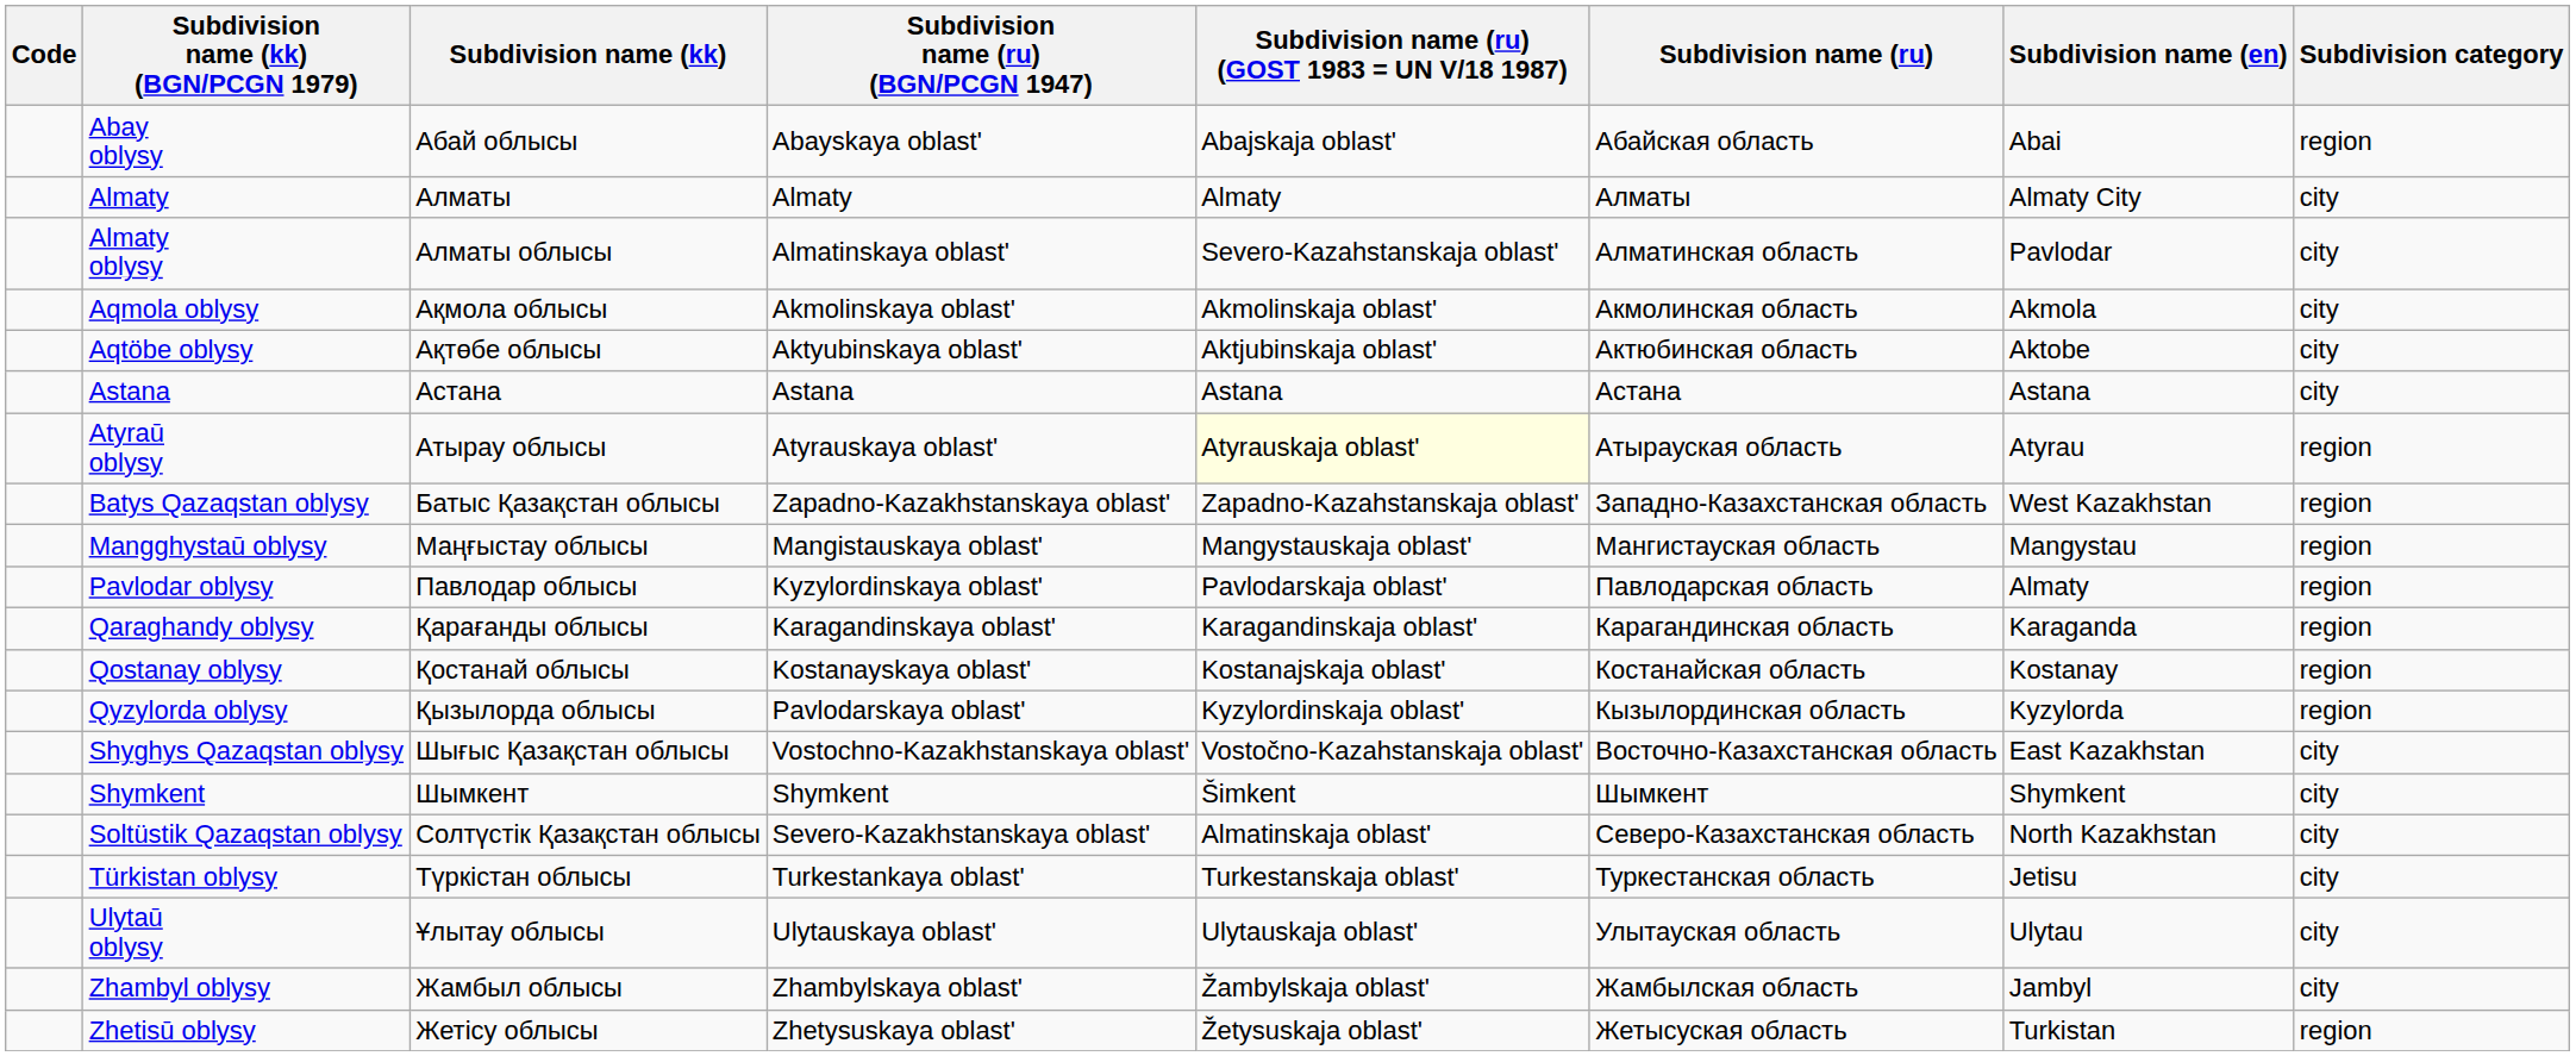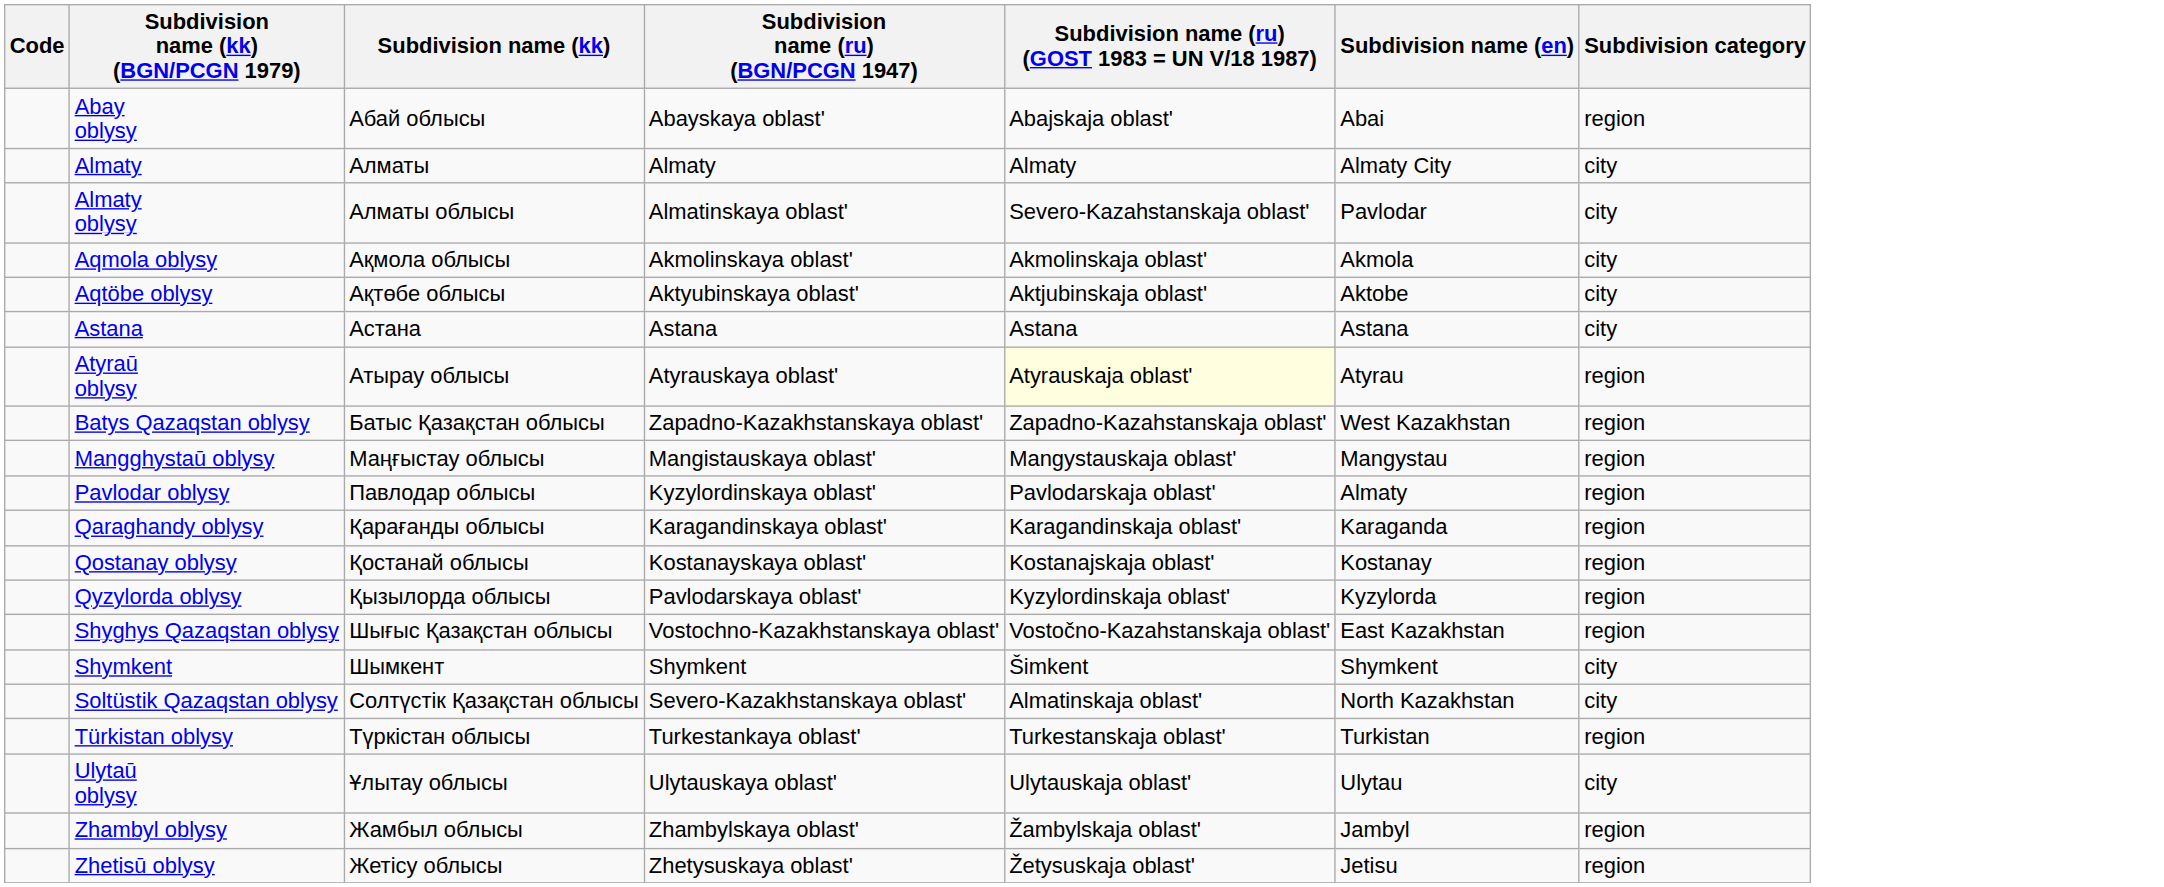- column: Subdivision name (ru) | Абайская область | Алматы | Алматинская область | Акмолинская область | Актюбинская область | Астана | Атырауская область | Западно-Казахстанская область | Мангистауская область | Павлодарская область | Карагандинская область | Костанайская область | Кызылординская область | Восточно-Казахстанская область | Шымкент | Северо-Казахстанская область | Туркестанская область | Улытауская область | Жамбылская область | Жетысуская область
Shyghys Qazaqstan oblysy | Subdivision category: city -> region
Türkistan oblysy | Subdivision name (en): Jetisu -> Turkistan
Türkistan oblysy | Subdivision category: city -> region
Zhambyl oblysy | Subdivision category: city -> region
Zhetisū oblysy | Subdivision name (en): Turkistan -> Jetisu
